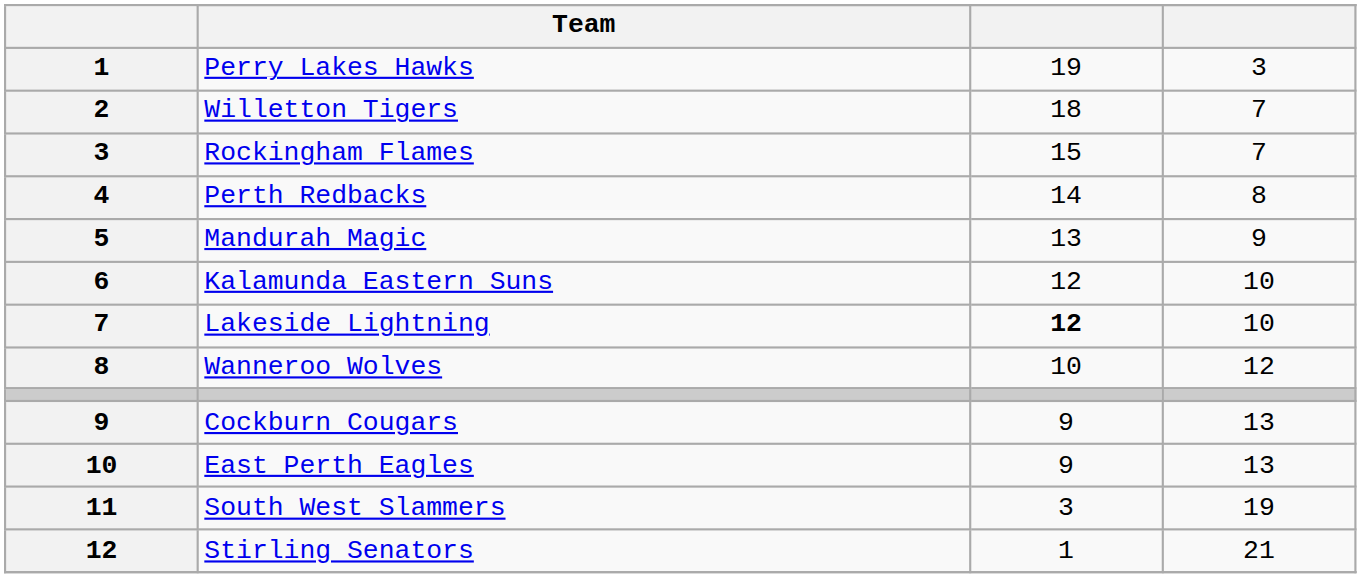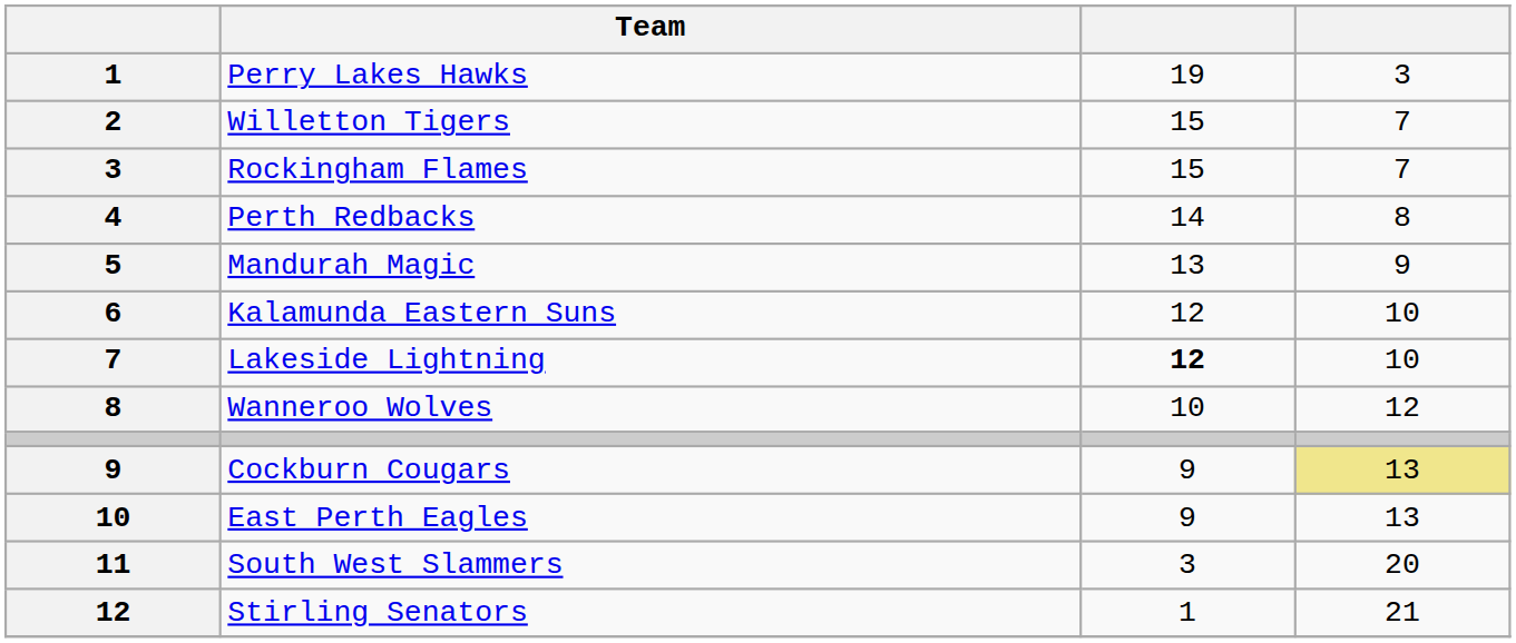Willetton Tigers | column 3: 18 -> 15
Cockburn Cougars | column 4: no background -> khaki background
South West Slammers | column 4: 19 -> 20
